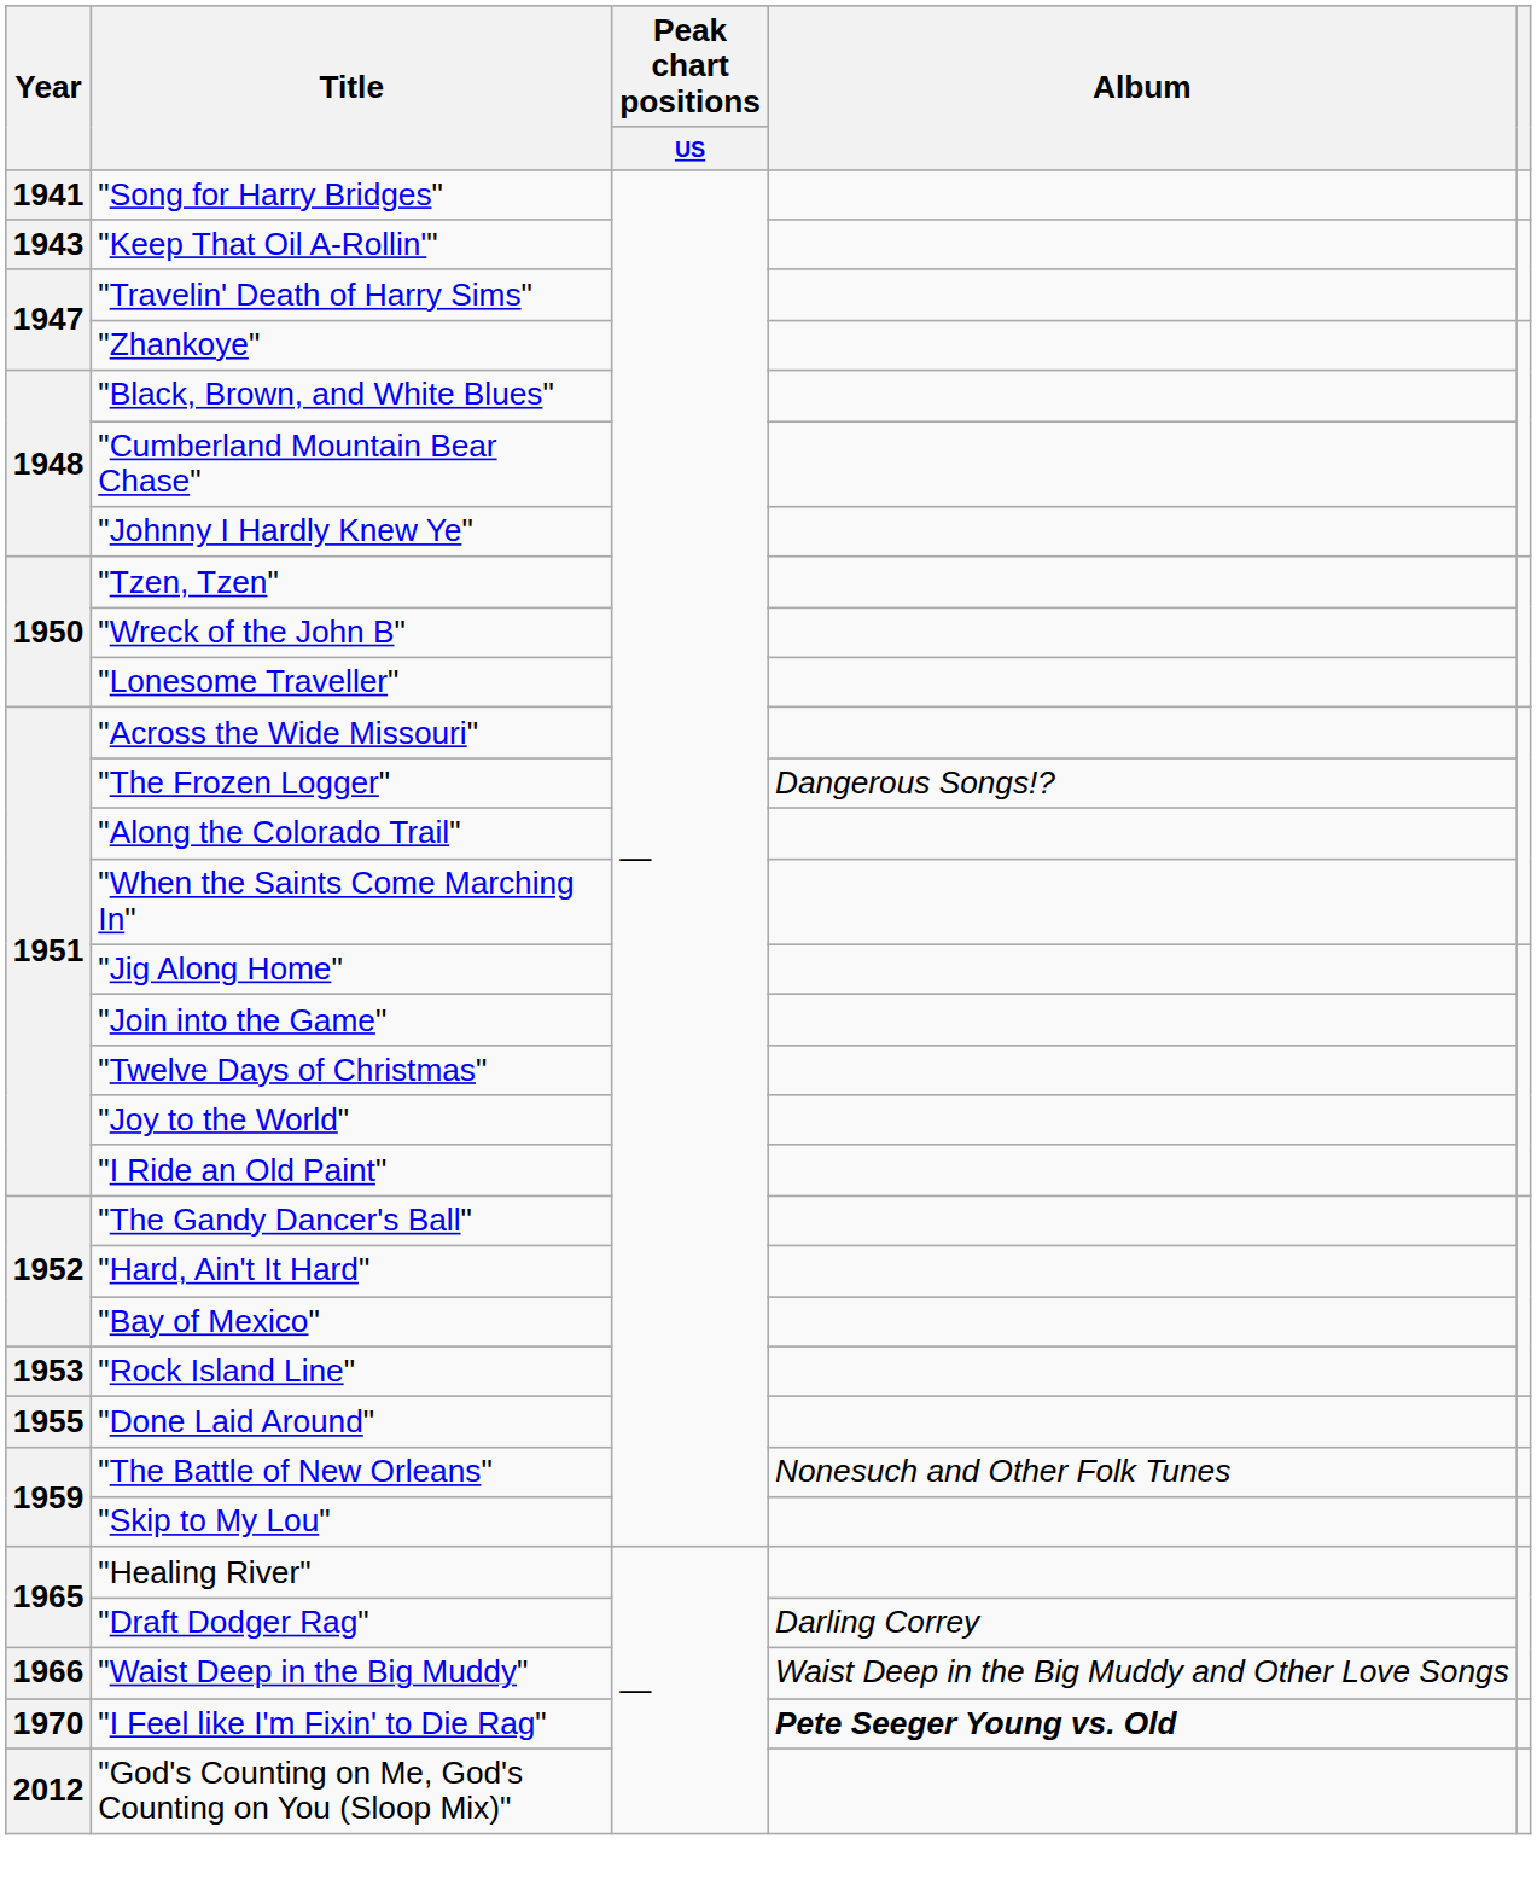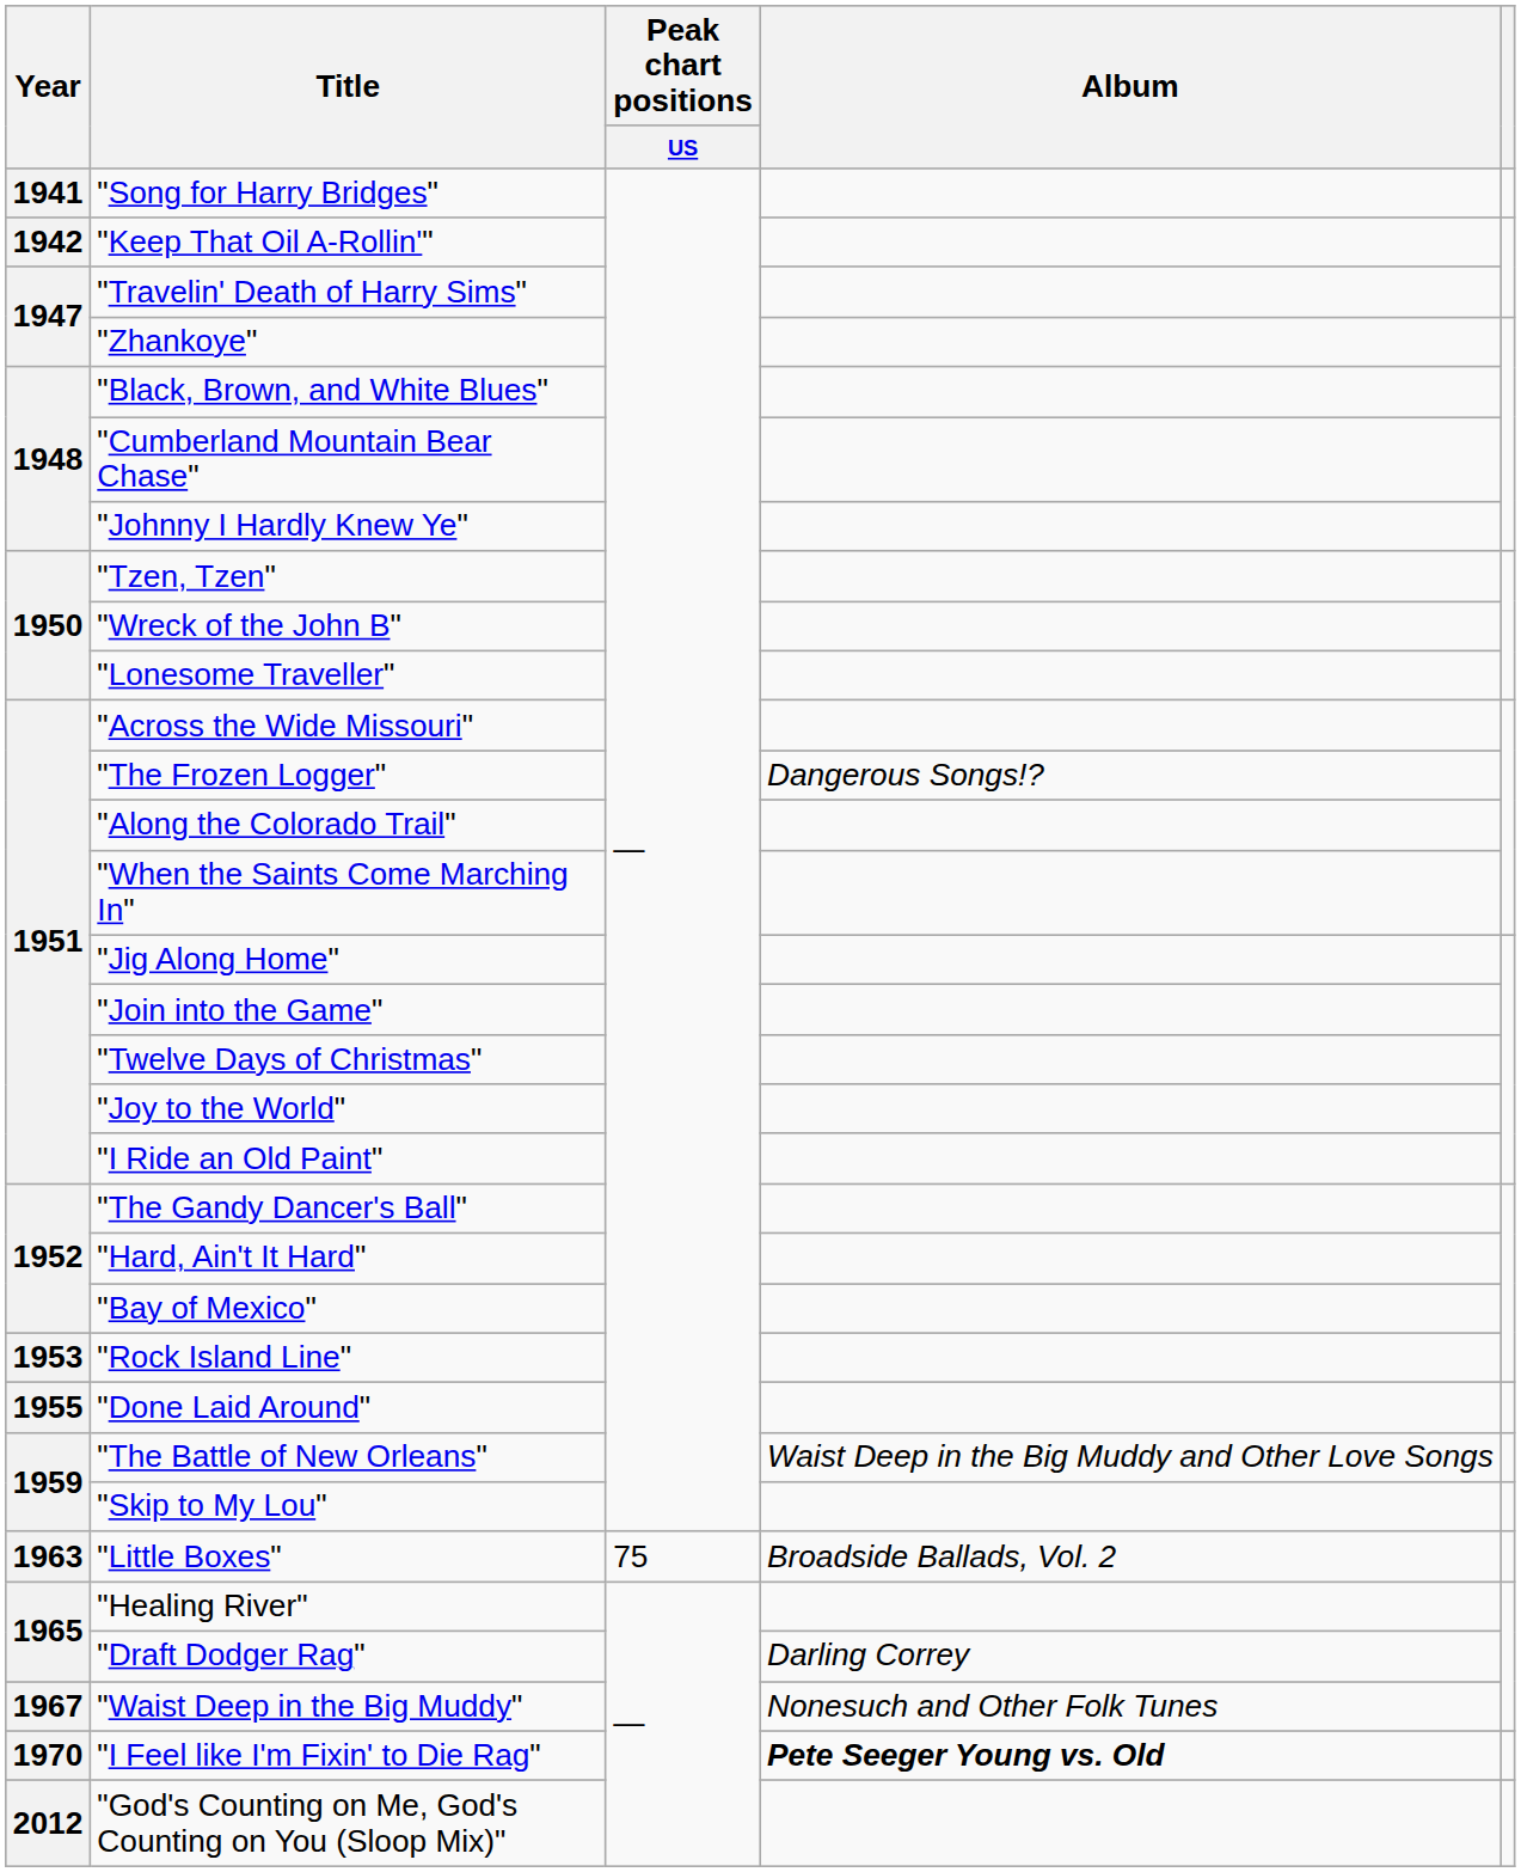"Keep That Oil A-Rollin'" | Year: 1943 -> 1942
"The Battle of New Orleans" | Album: Nonesuch and Other Folk Tunes -> Waist Deep in the Big Muddy and Other Love Songs
+ row: 1963 | "Little Boxes" | 75 | Broadside Ballads, Vol. 2
"Waist Deep in the Big Muddy" | Year: 1966 -> 1967
"Waist Deep in the Big Muddy" | Album: Waist Deep in the Big Muddy and Other Love Songs -> Nonesuch and Other Folk Tunes
